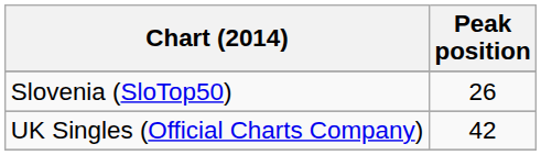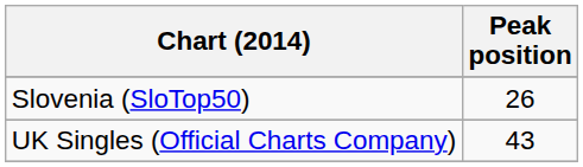UK Singles (Official Charts Company) | Peak position: 42 -> 43
